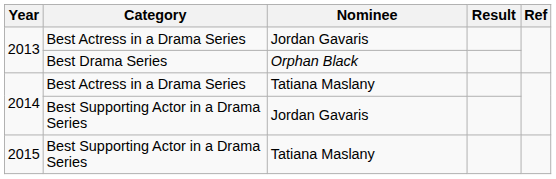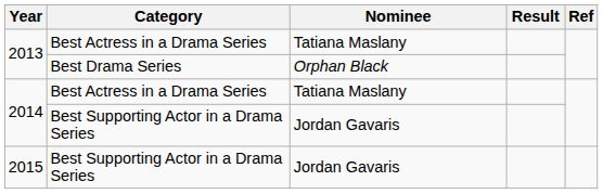2013 / Best Actress in a Drama Series | Nominee: Jordan Gavaris -> Tatiana Maslany
2015 | Nominee: Tatiana Maslany -> Jordan Gavaris
